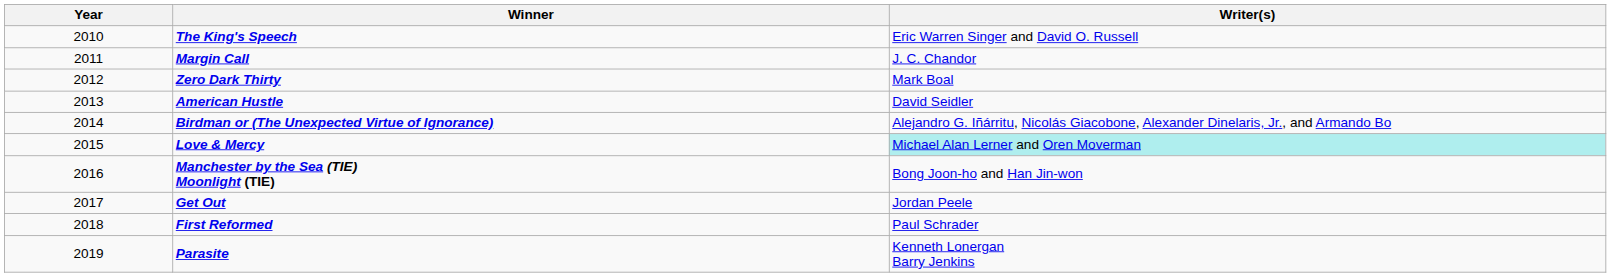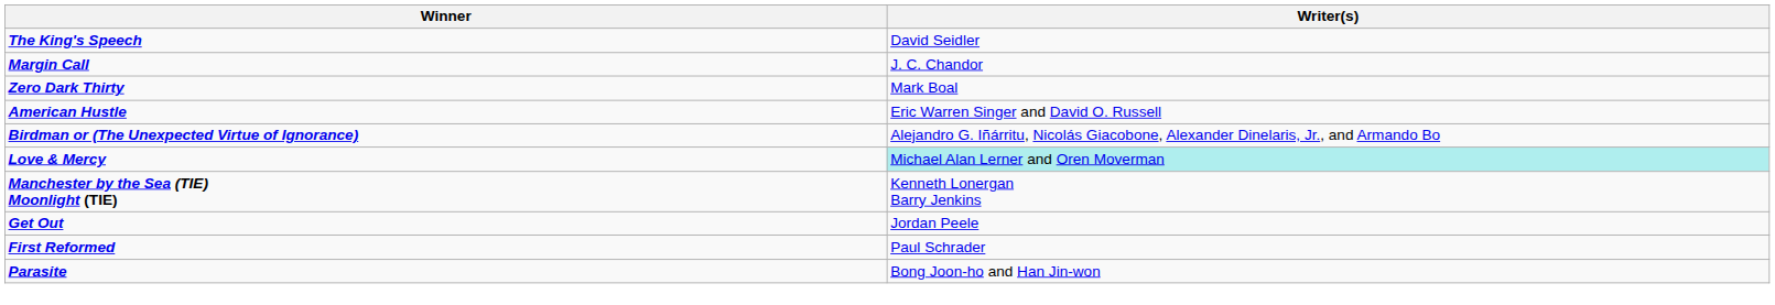- column: Year | 2010 | 2011 | 2012 | 2013 | 2014 | 2015 | 2016 | 2017 | 2018 | 2019
The King's Speech | Writer(s): Eric Warren Singer and David O. Russell -> David Seidler
American Hustle | Writer(s): David Seidler -> Eric Warren Singer and David O. Russell
Manchester by the Sea (TIE) Moonlight (TIE) | Writer(s): Bong Joon-ho and Han Jin-won -> Kenneth Lonergan Barry Jenkins
Parasite | Writer(s): Kenneth Lonergan Barry Jenkins -> Bong Joon-ho and Han Jin-won
